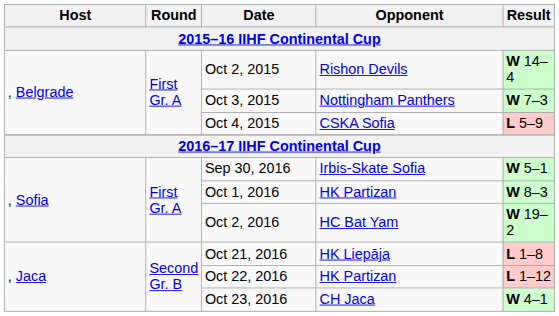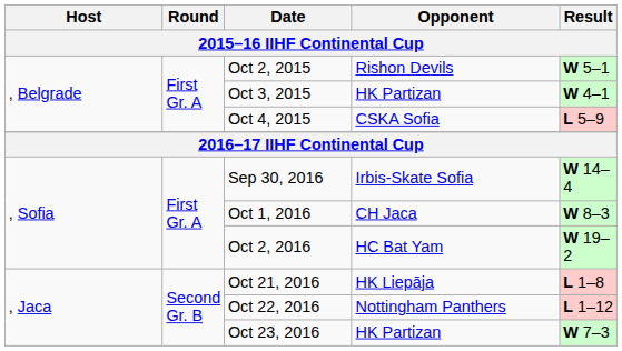Oct 2, 2015 | Result: W 14–4 -> W 5–1
Oct 3, 2015 | Opponent: Nottingham Panthers -> HK Partizan
Oct 3, 2015 | Result: W 7–3 -> W 4–1
Sep 30, 2016 | Result: W 5–1 -> W 14–4
Oct 1, 2016 | Opponent: HK Partizan -> CH Jaca
Oct 22, 2016 | Opponent: HK Partizan -> Nottingham Panthers
Oct 23, 2016 | Opponent: CH Jaca -> HK Partizan
Oct 23, 2016 | Result: W 4–1 -> W 7–3
